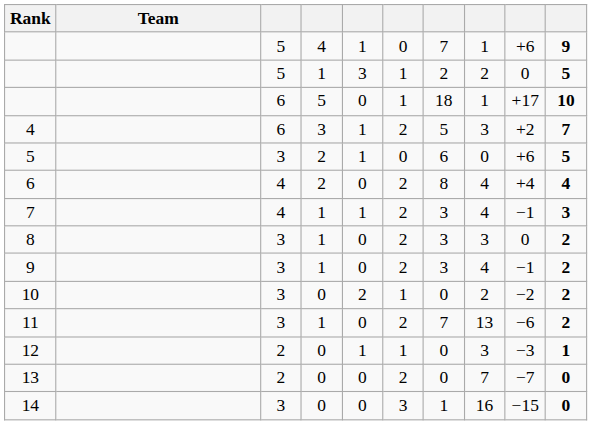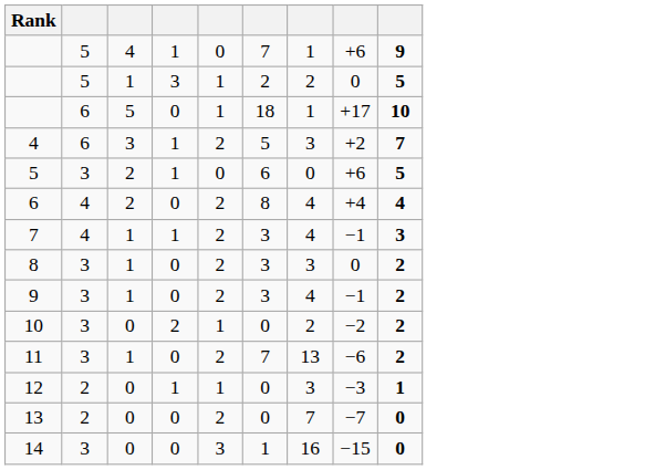- column: Team
